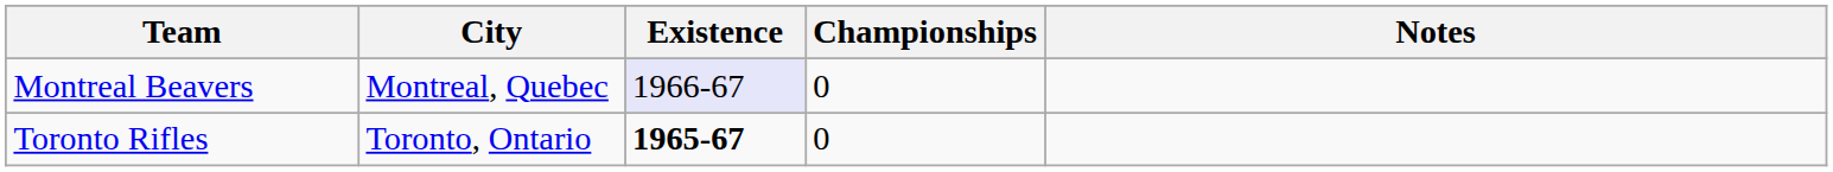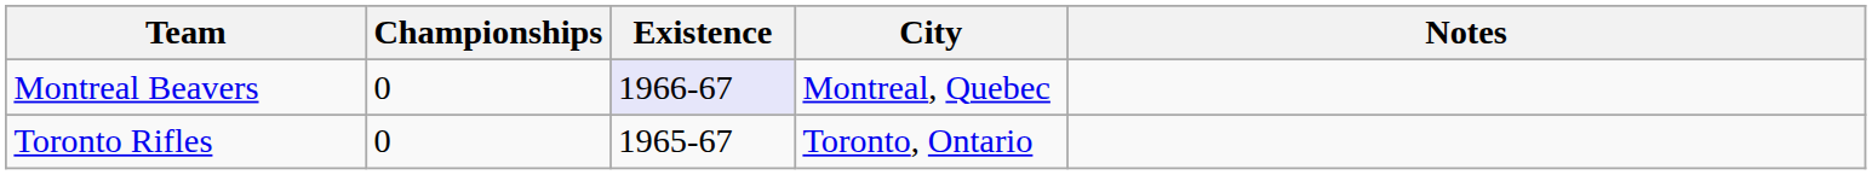columns swapped: City <-> Championships
Toronto Rifles | Existence: bold -> normal
